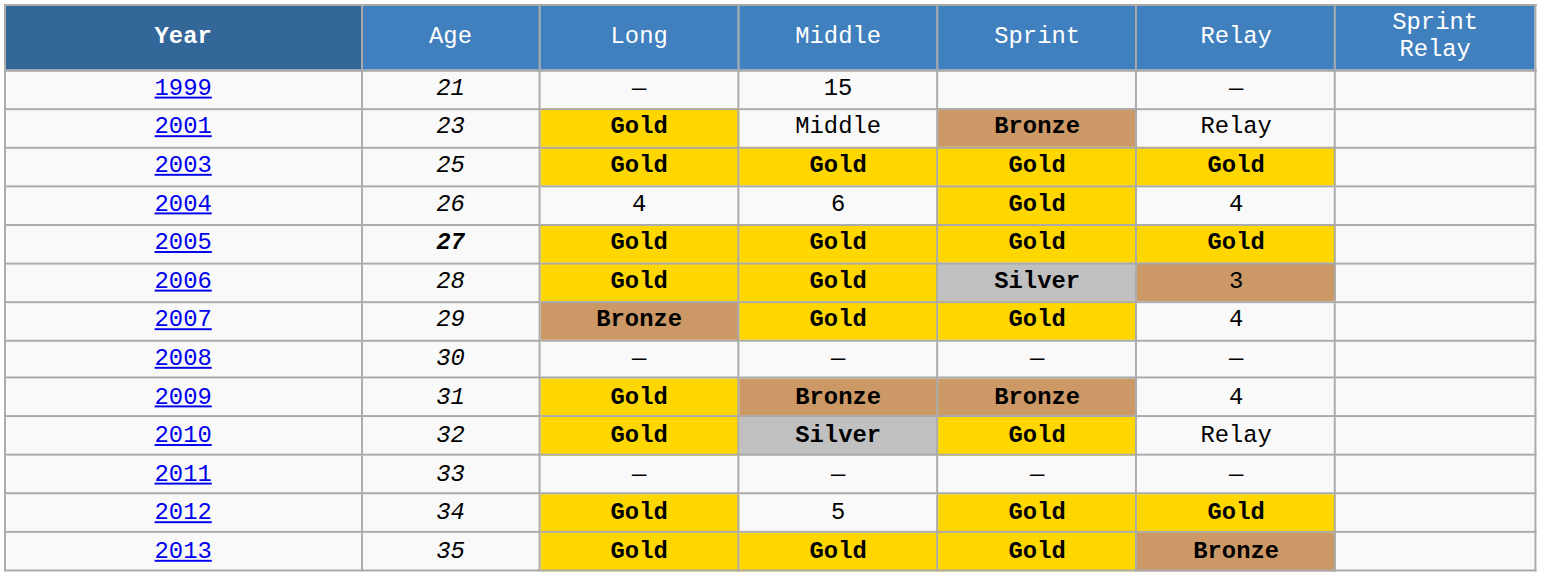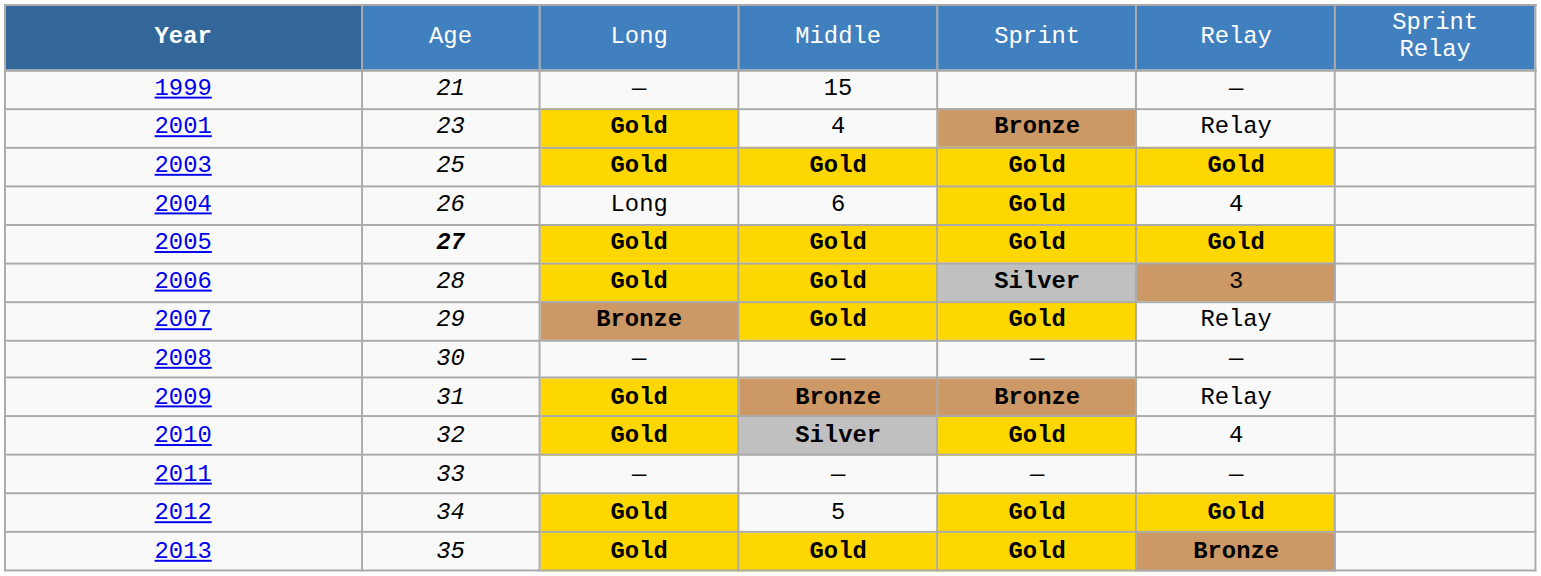2001 | column 4: Middle -> 4
2004 | column 3: 4 -> Long
2007 | column 6: 4 -> Relay
2009 | column 6: 4 -> Relay
2010 | column 6: Relay -> 4
